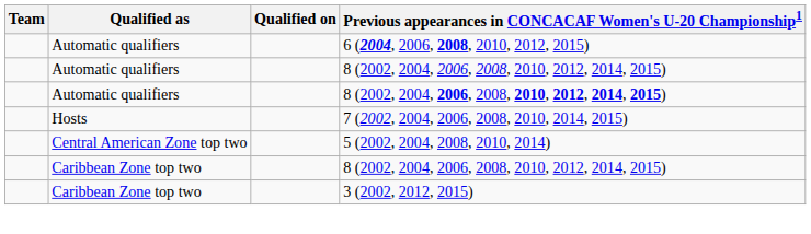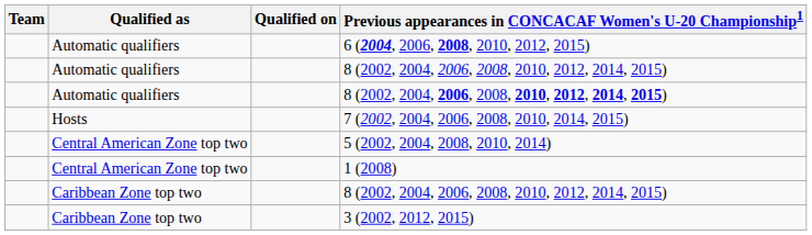+ row: Central American Zone top two | 1 (2008)
